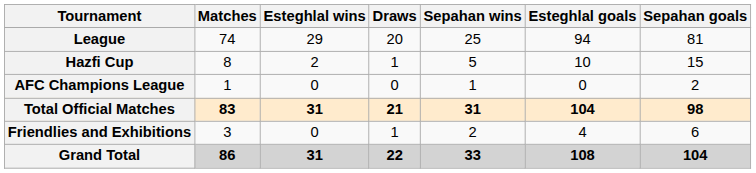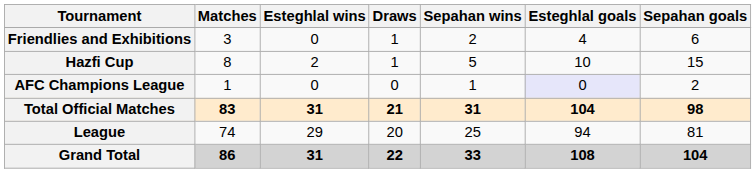rows swapped: League <-> Friendlies and Exhibitions
AFC Champions League | Esteghlal goals: no background -> lavender background
